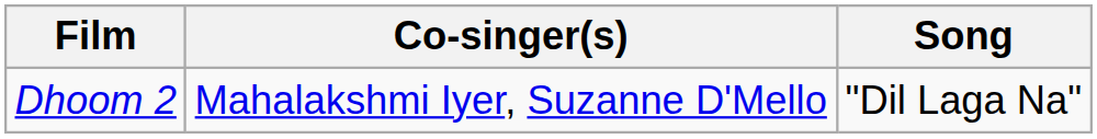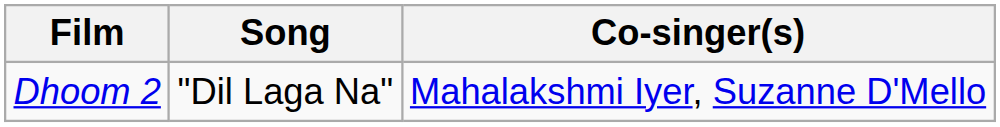columns swapped: Song <-> Co-singer(s)
